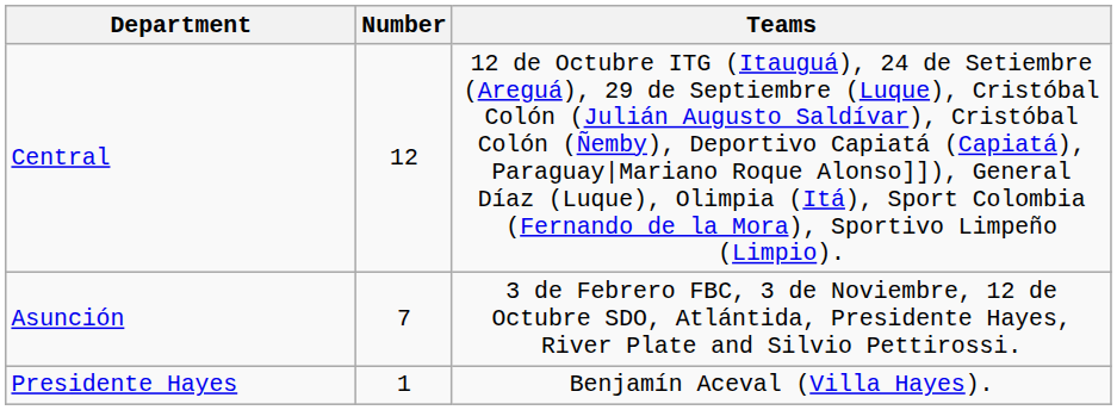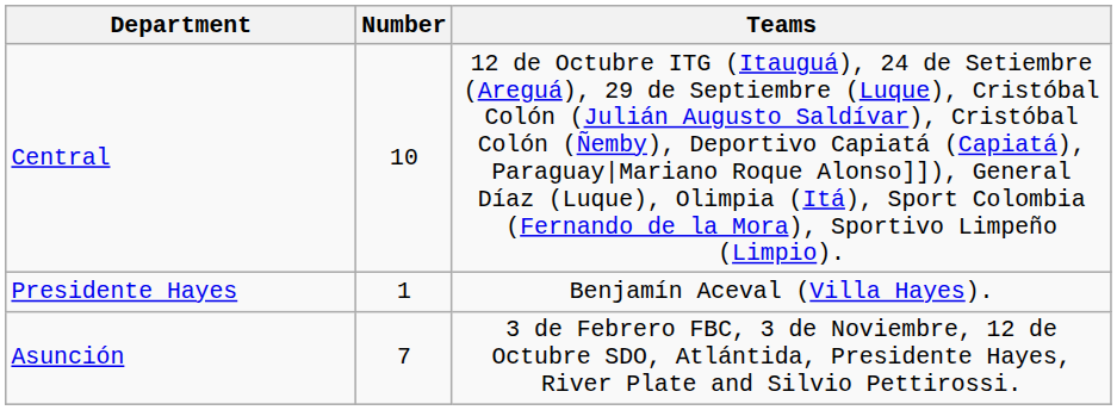Central | Number: 12 -> 10
rows swapped: Asunción <-> Presidente Hayes
